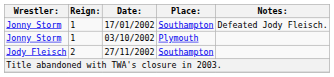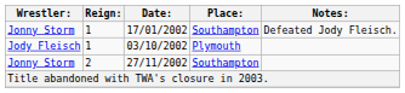03/10/2002 | Wrestler:: Jonny Storm -> Jody Fleisch
27/11/2002 | Wrestler:: Jody Fleisch -> Jonny Storm
